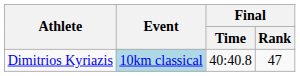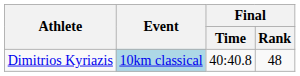Dimitrios Kyriazis | Final / Rank: 47 -> 48
